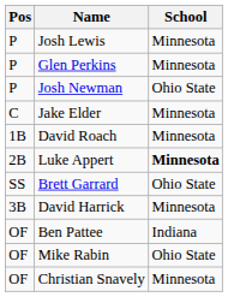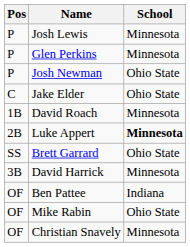Jake Elder | School: Minnesota -> Ohio State
